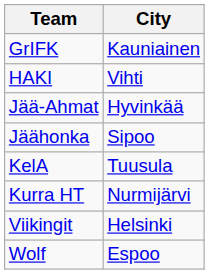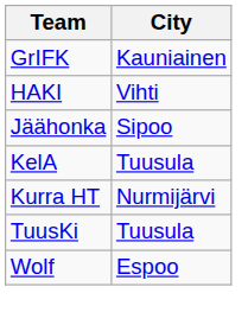- row: Jää-Ahmat | Hyvinkää
+ row: TuusKi | Tuusula
- row: Viikingit | Helsinki
